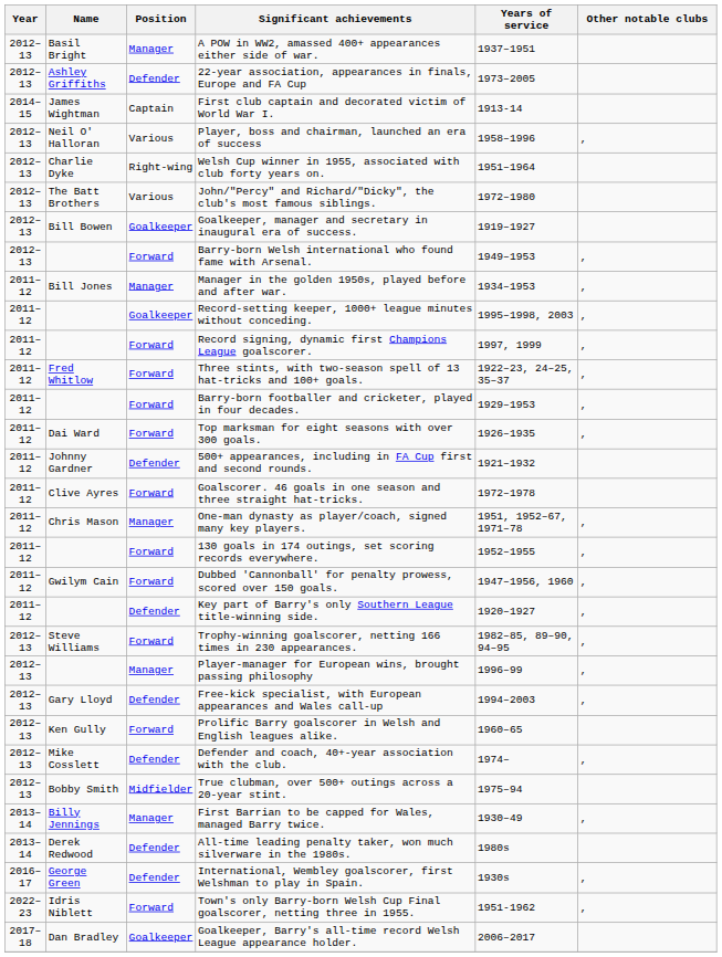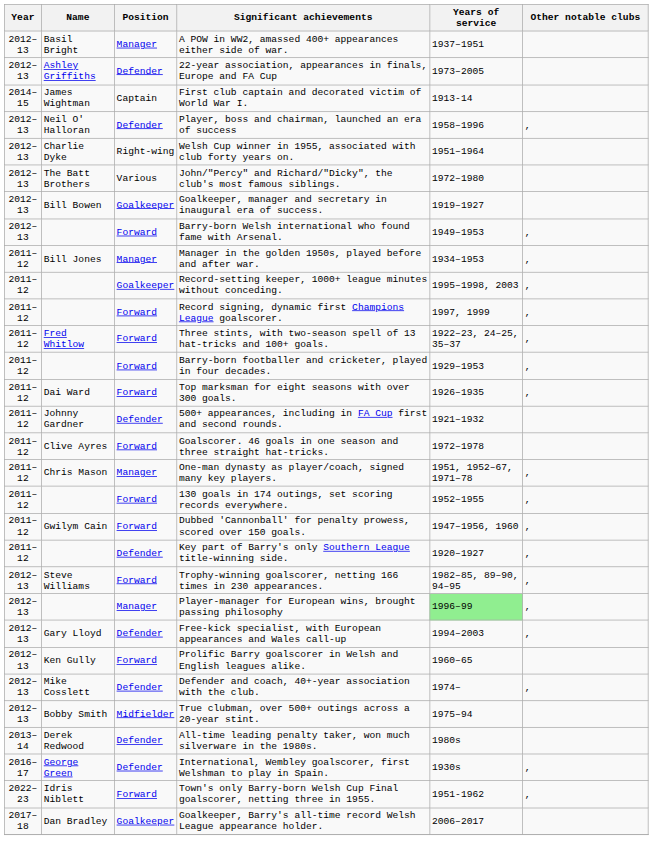Player, boss and chairman, launched an era of success | Position: Various -> Defender
Player-manager for European wins, brought passing philosophy | Years of service: no background -> lightgreen background
- row: 2013–14 | Billy Jennings | Manager | First Barrian to be capped for Wales, managed Barry twice. | 1930–49 | ,
